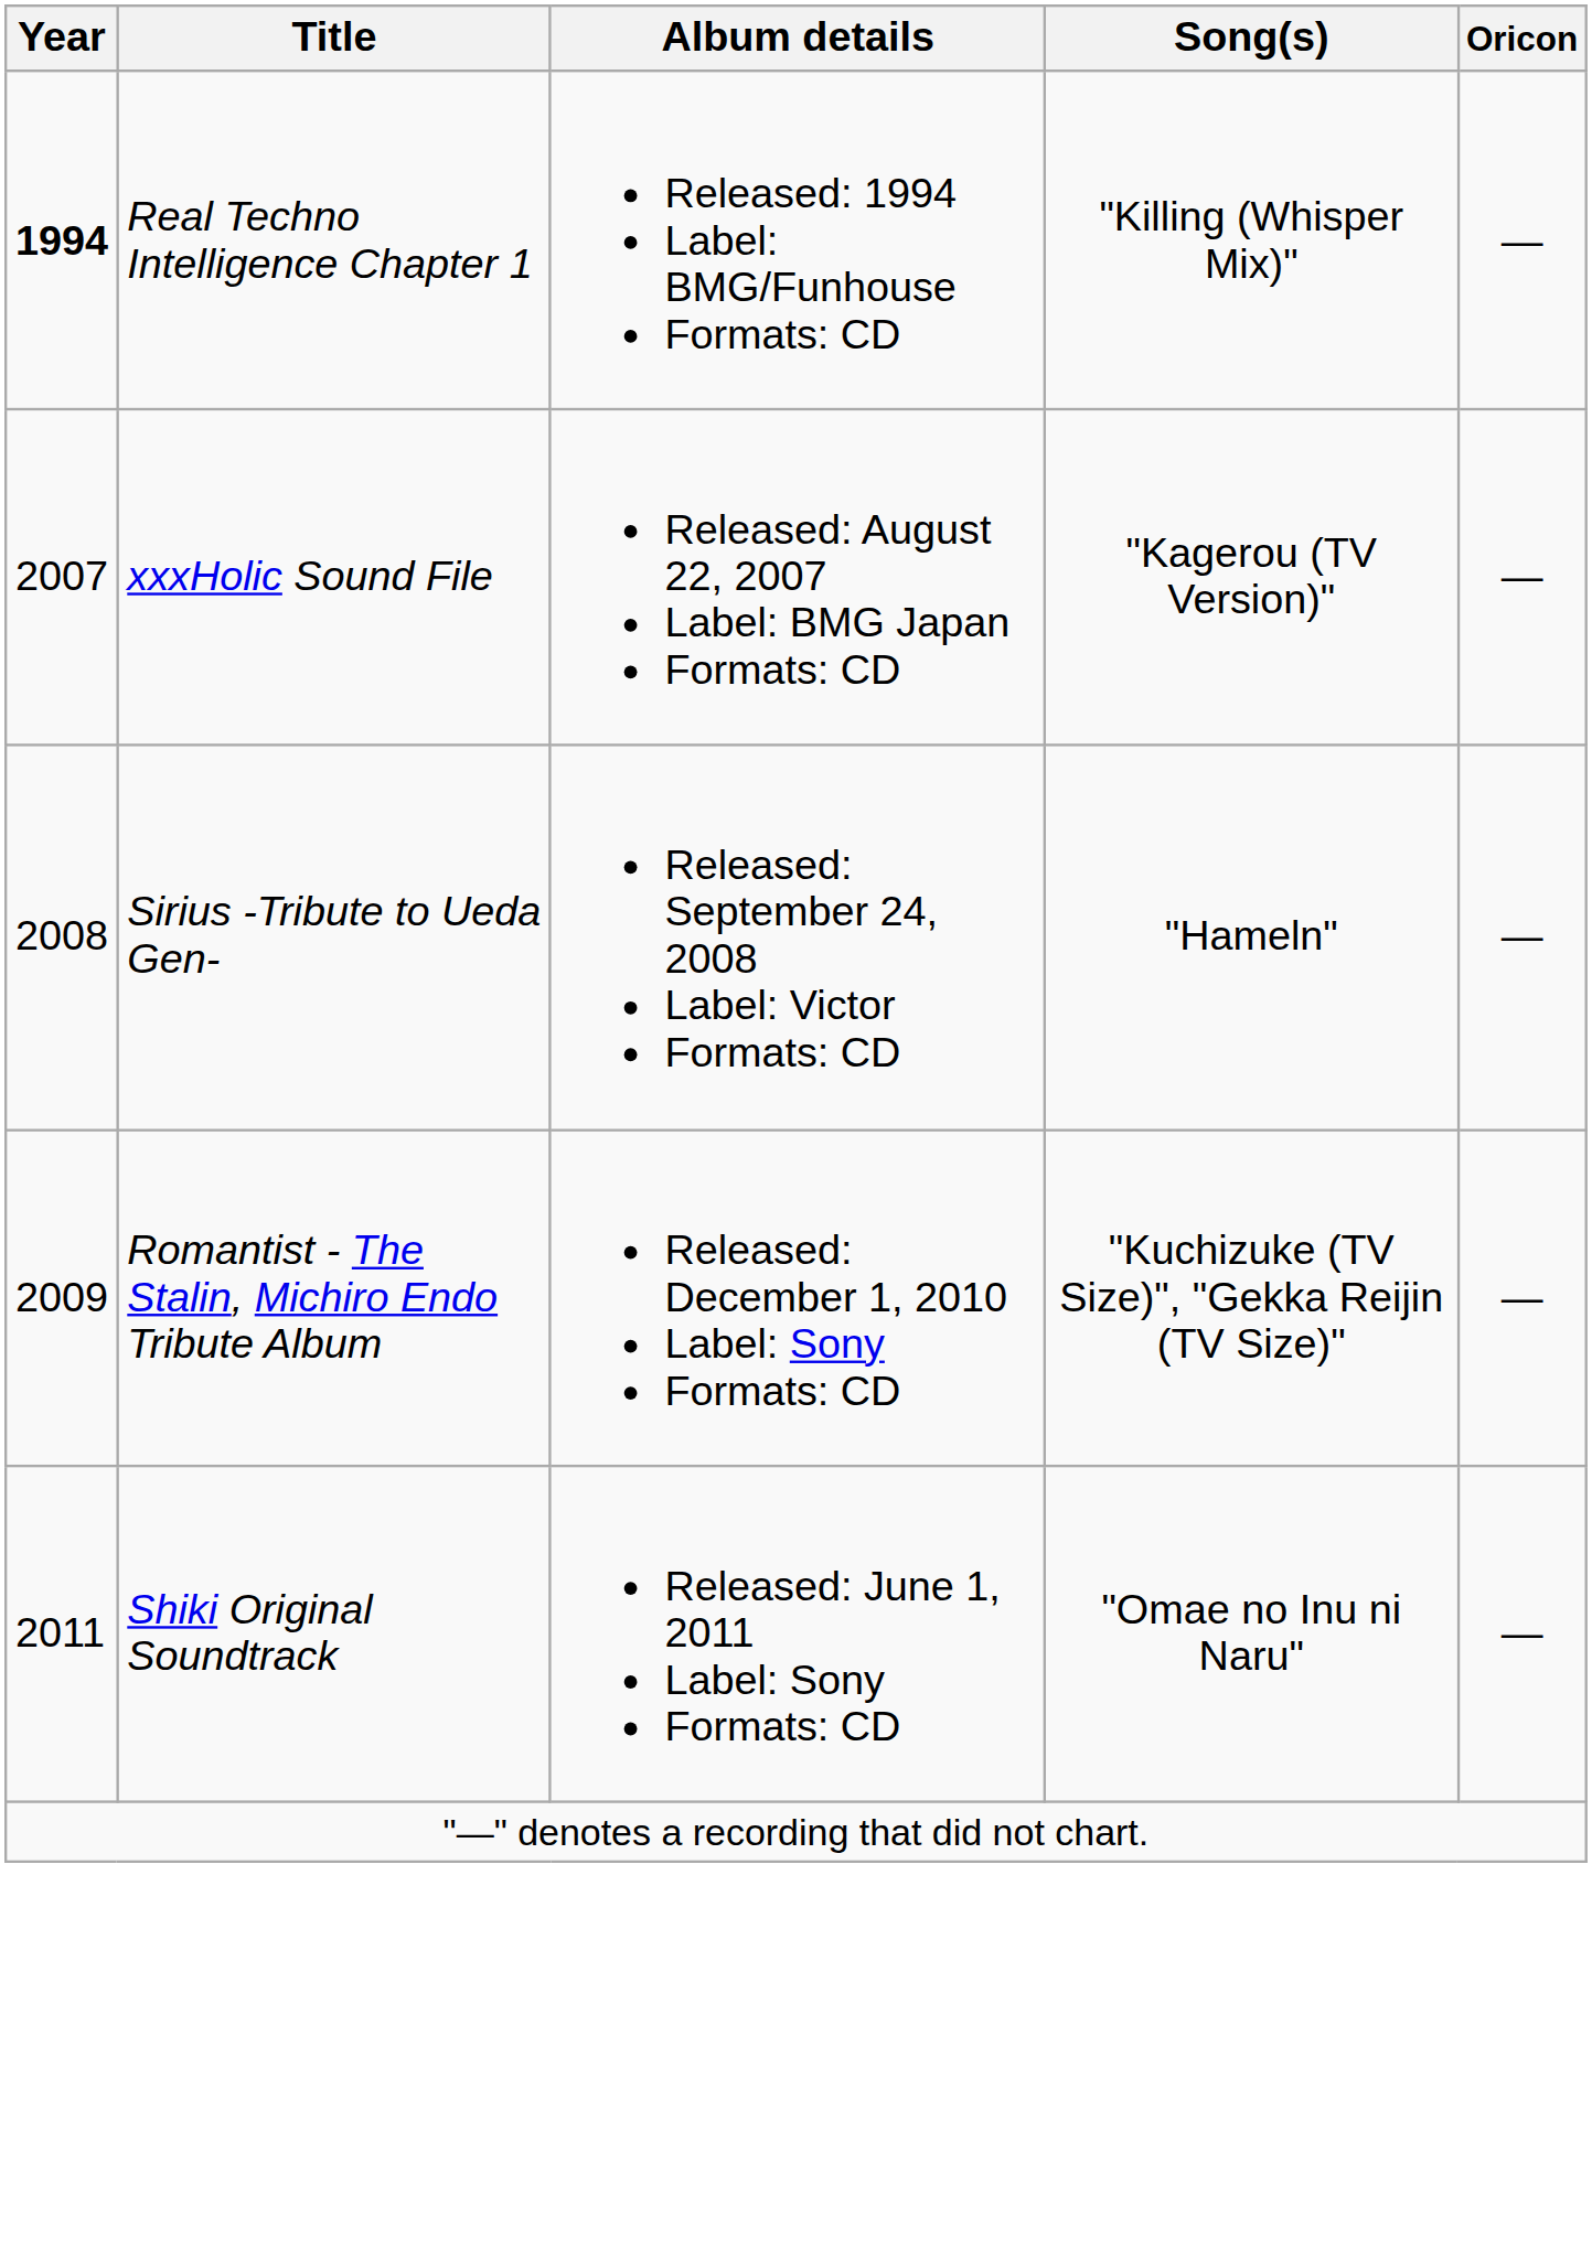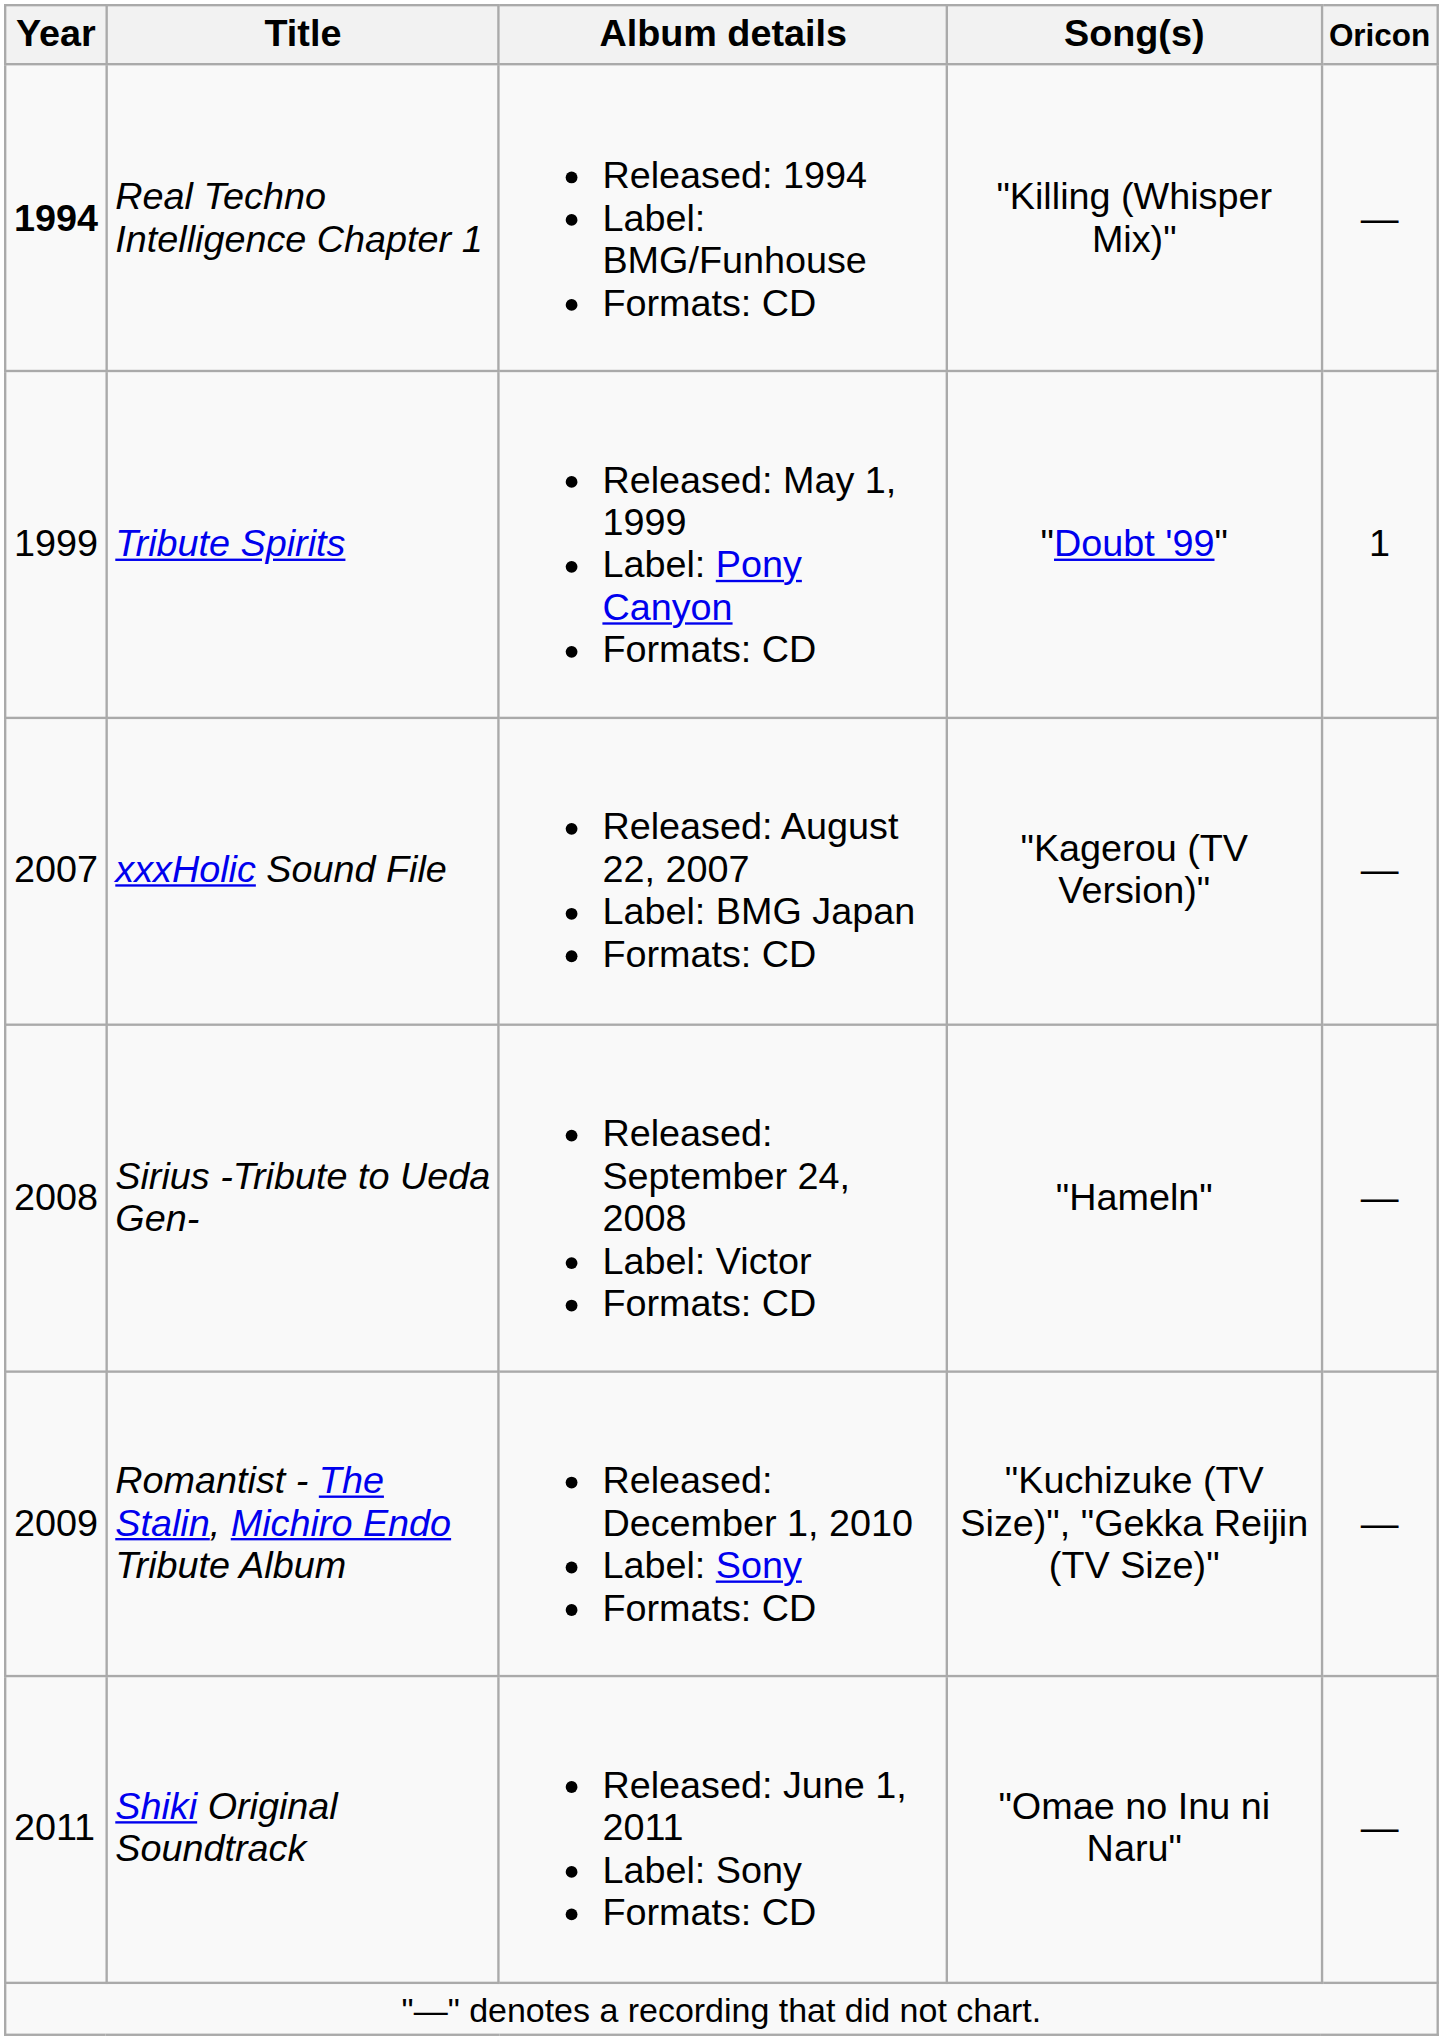+ row: 1999 | Tribute Spirits | Released: May 1, 1999 Label: Pony Canyon Formats: CD | "Doubt '99" | 1
